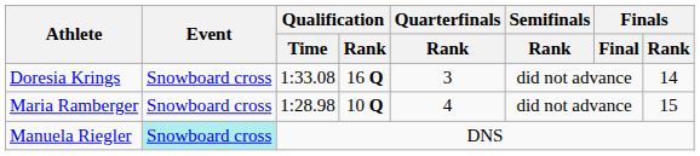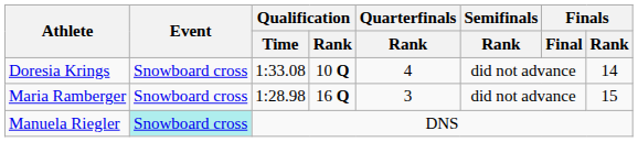Doresia Krings | Qualification / Rank: 16 Q -> 10 Q
Doresia Krings | Quarterfinals / Rank: 3 -> 4
Maria Ramberger | Qualification / Rank: 10 Q -> 16 Q
Maria Ramberger | Quarterfinals / Rank: 4 -> 3
